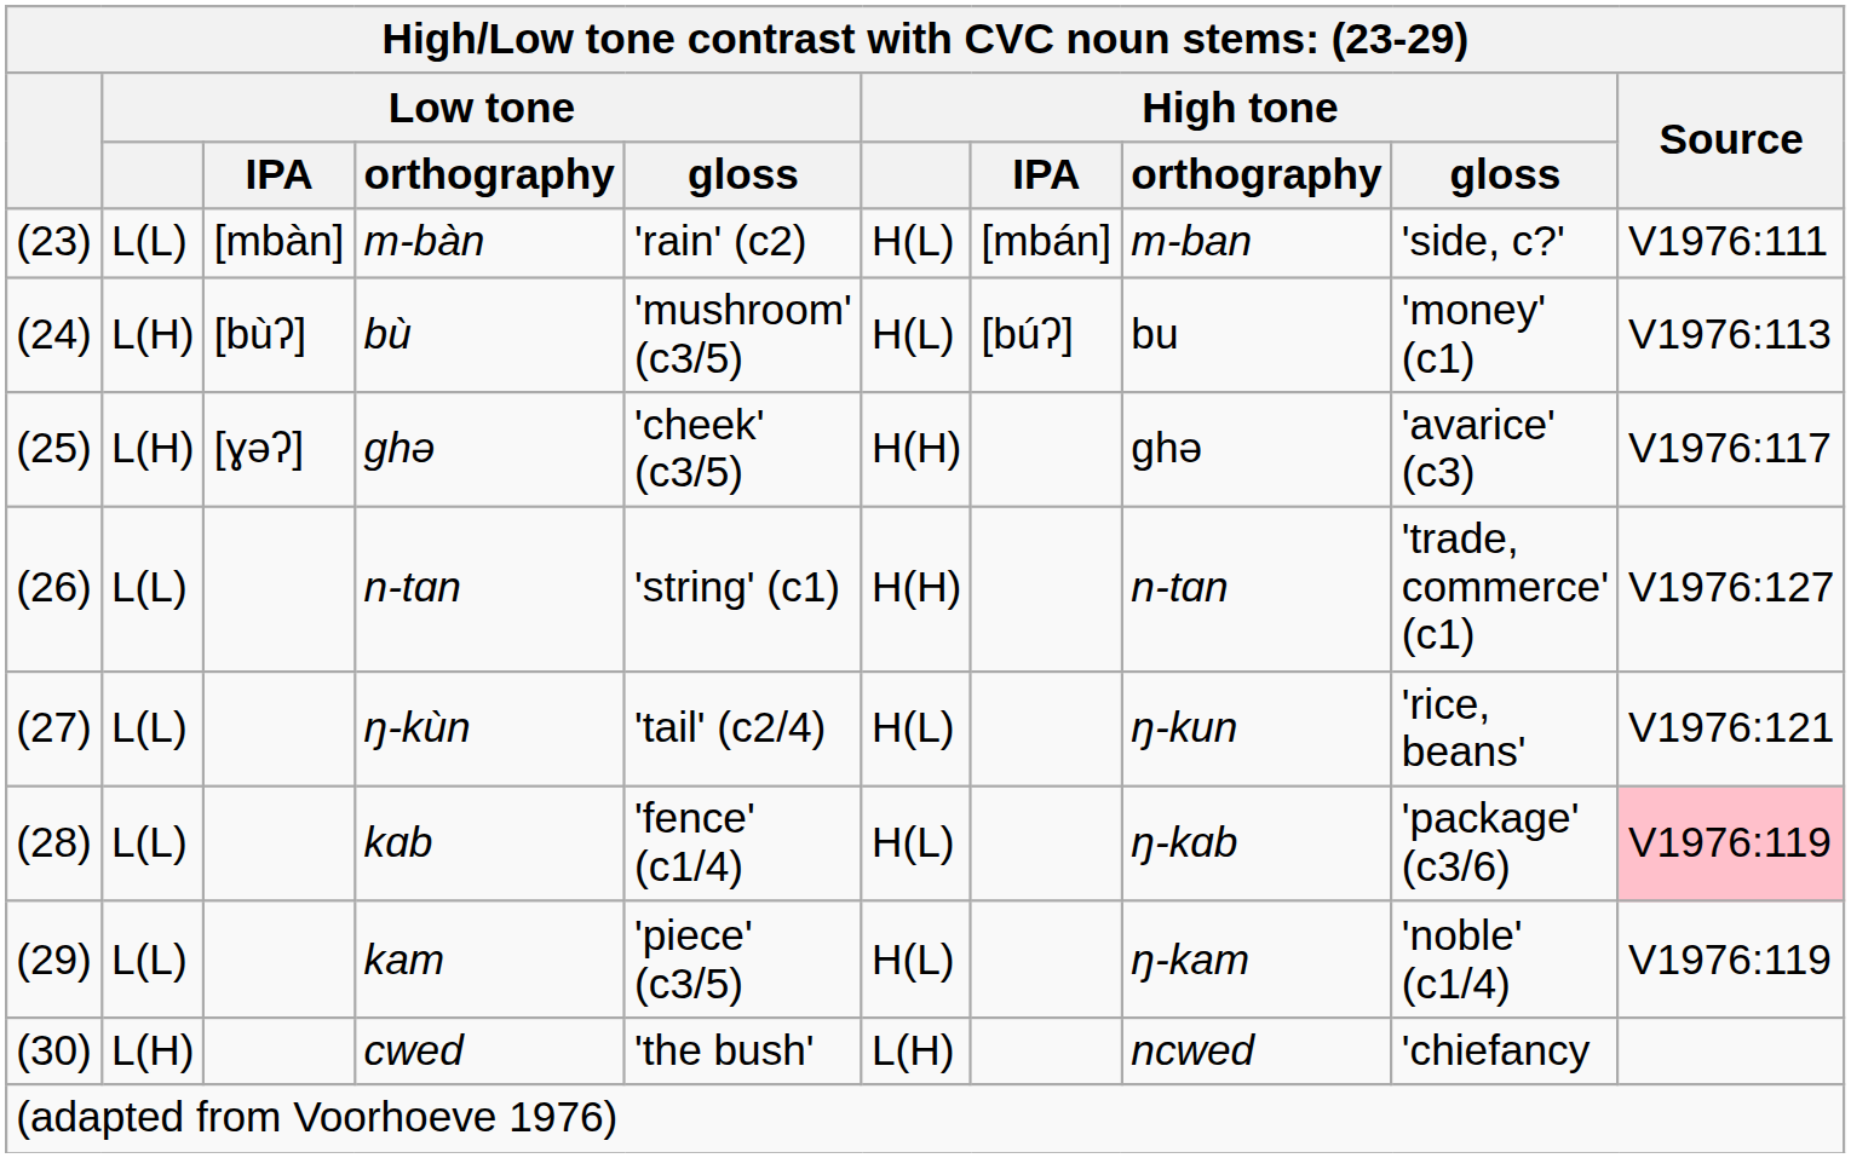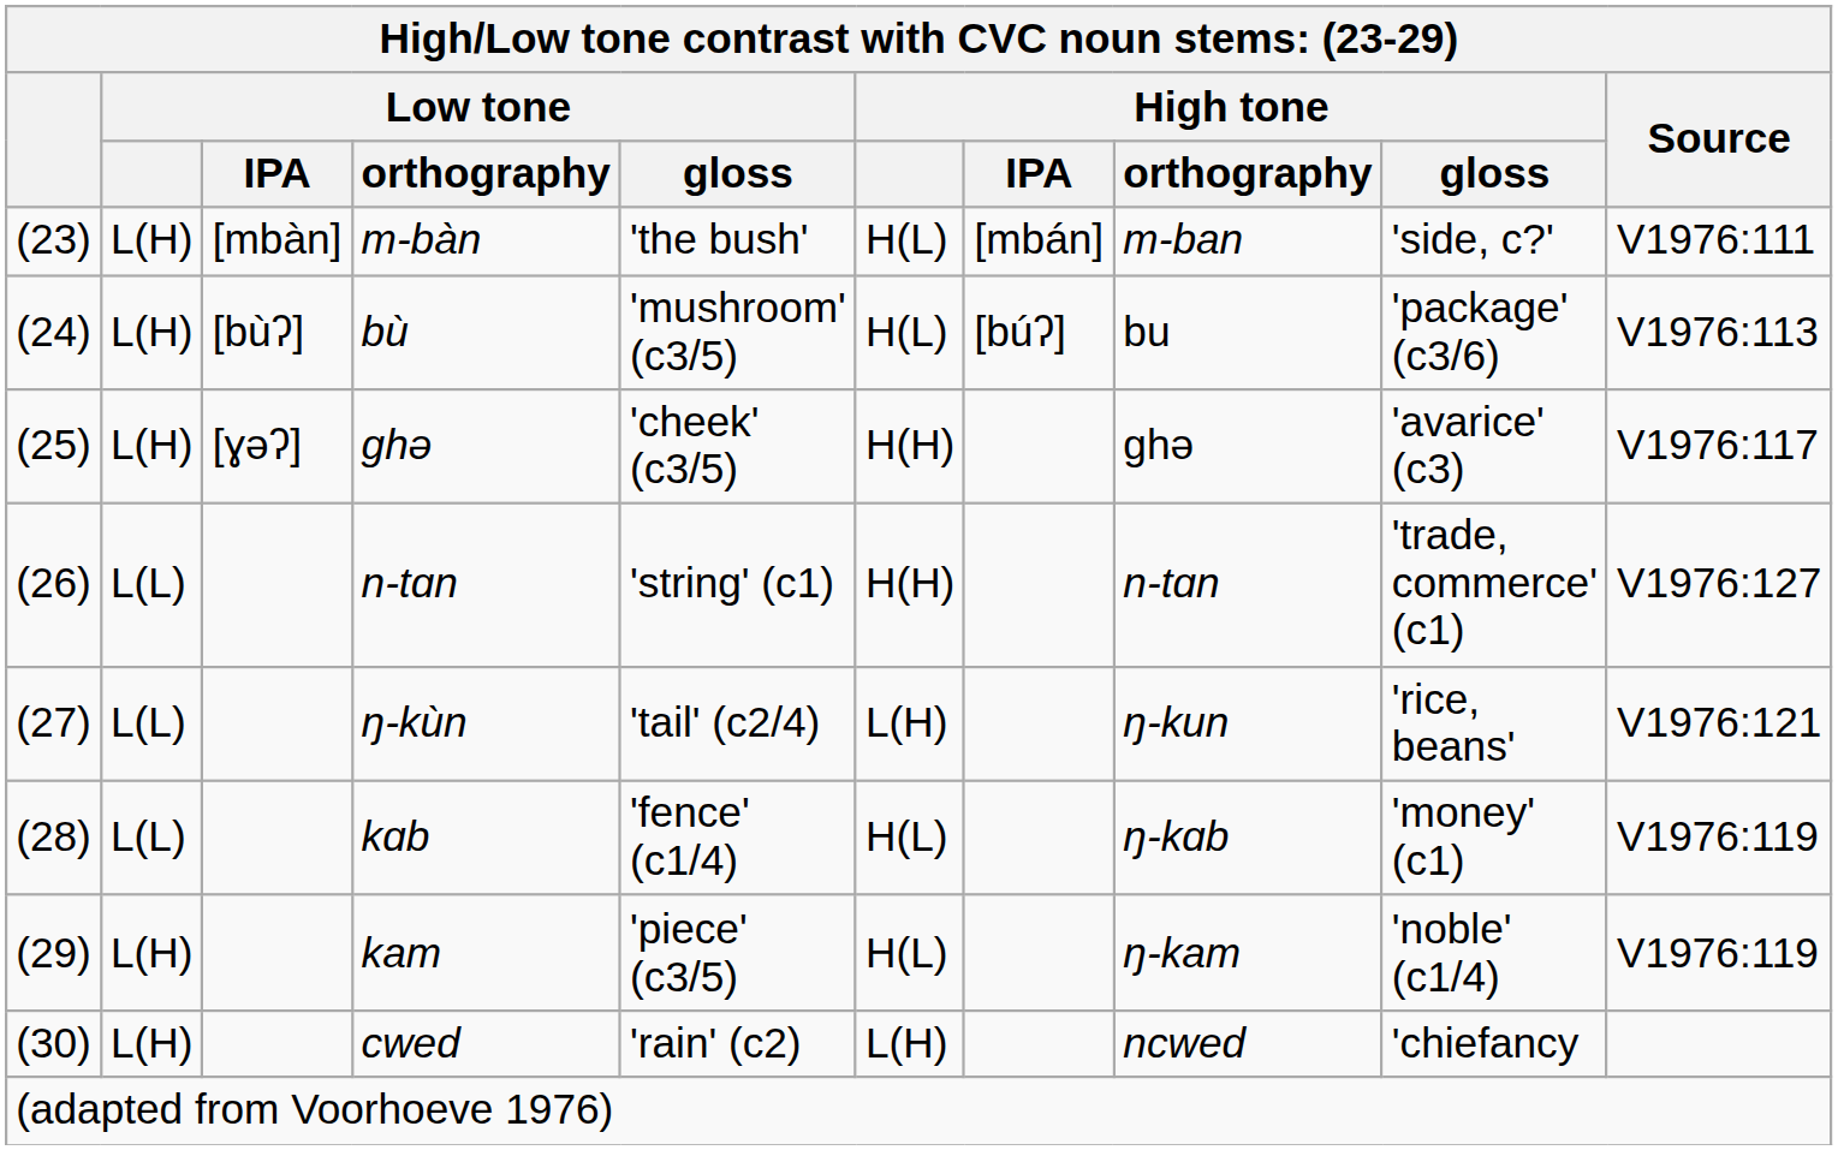m-bàn | Low tone: L(L) -> L(H)
m-bàn | Low tone / gloss: 'rain' (c2) -> 'the bush'
bù | High tone / gloss: 'money' (c1) -> 'package' (c3/6)
ŋ-kùn | High tone: H(L) -> L(H)
kɑb | High tone / gloss: 'package' (c3/6) -> 'money' (c1)
kɑb | Source: pink background -> no background
kam | Low tone: L(L) -> L(H)
cwed | Low tone / gloss: 'the bush' -> 'rain' (c2)
